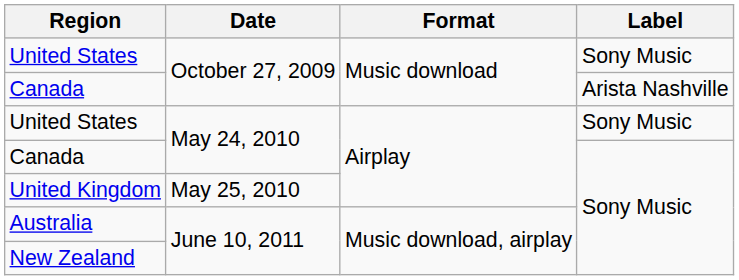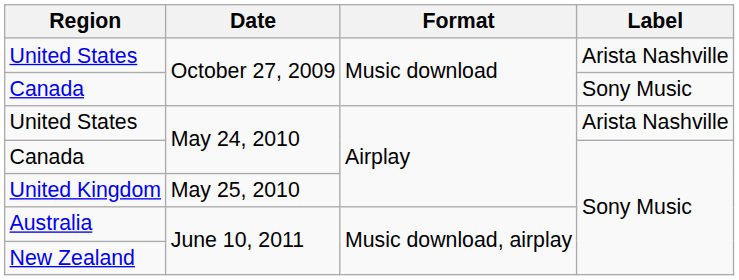United States / October 27, 2009 | Label: Sony Music -> Arista Nashville
Canada / October 27, 2009 | Label: Arista Nashville -> Sony Music
United States / May 24, 2010 | Label: Sony Music -> Arista Nashville
